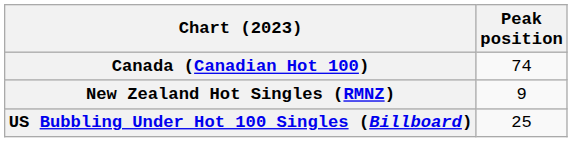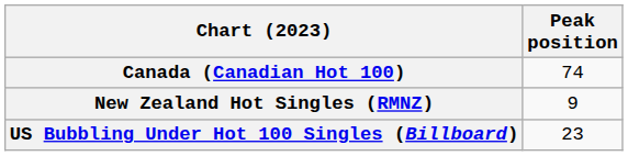US Bubbling Under Hot 100 Singles (Billboard) | Peak position: 25 -> 23
